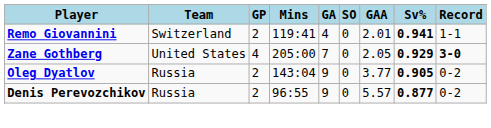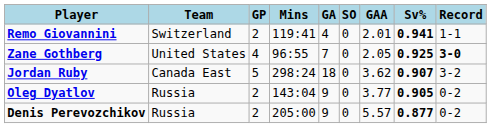Zane Gothberg | Mins: 205:00 -> 96:55
Zane Gothberg | Sv%: 0.929 -> 0.925
+ row: Jordan Ruby | Canada East | 5 | 298:24 | 18 | 0 | 3.62 | 0.907 | 3-2
Denis Perevozchikov | Mins: 96:55 -> 205:00
